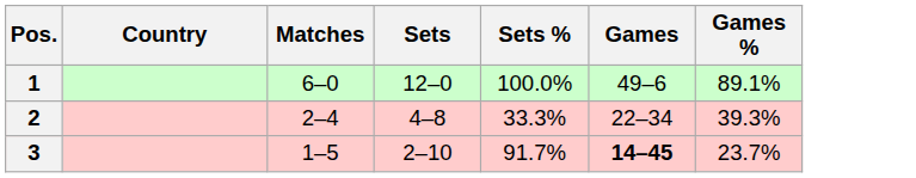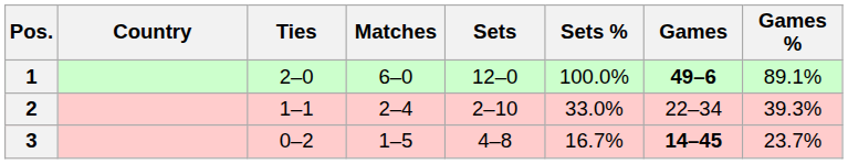+ column: Ties | 2–0 | 1–1 | 0–2
1 | Games: normal -> bold
2 | Sets: 4–8 -> 2–10
2 | Sets %: 33.3% -> 33.0%
3 | Sets: 2–10 -> 4–8
3 | Sets %: 91.7% -> 16.7%
